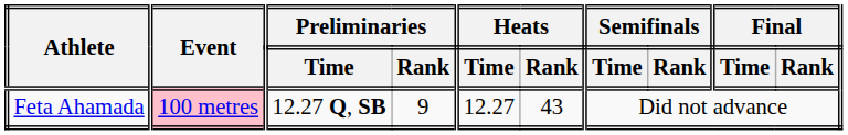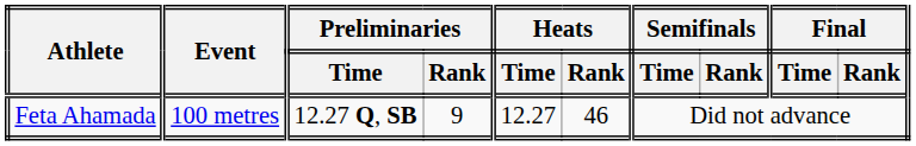Feta Ahamada | Event: pink background -> no background
Feta Ahamada | Heats / Rank: 43 -> 46
